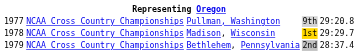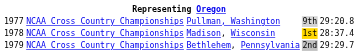Madison, Wisconsin | column 5: 29:29.7 -> 28:37.4
Bethlehem, Pennsylvania | column 5: 28:37.4 -> 29:29.7
